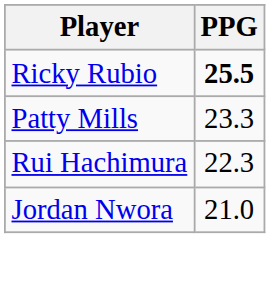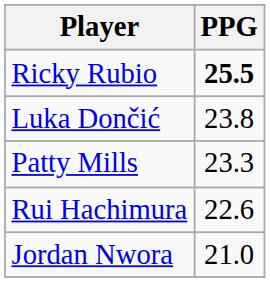+ row: Luka Dončić | 23.8
Rui Hachimura | PPG: 22.3 -> 22.6
